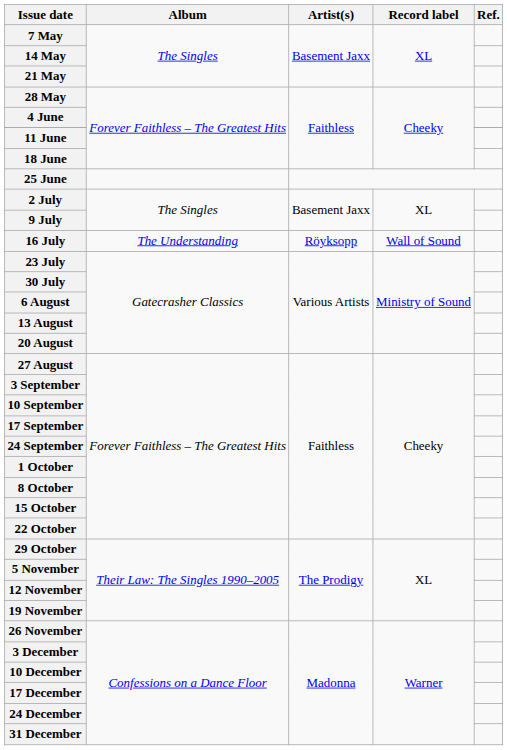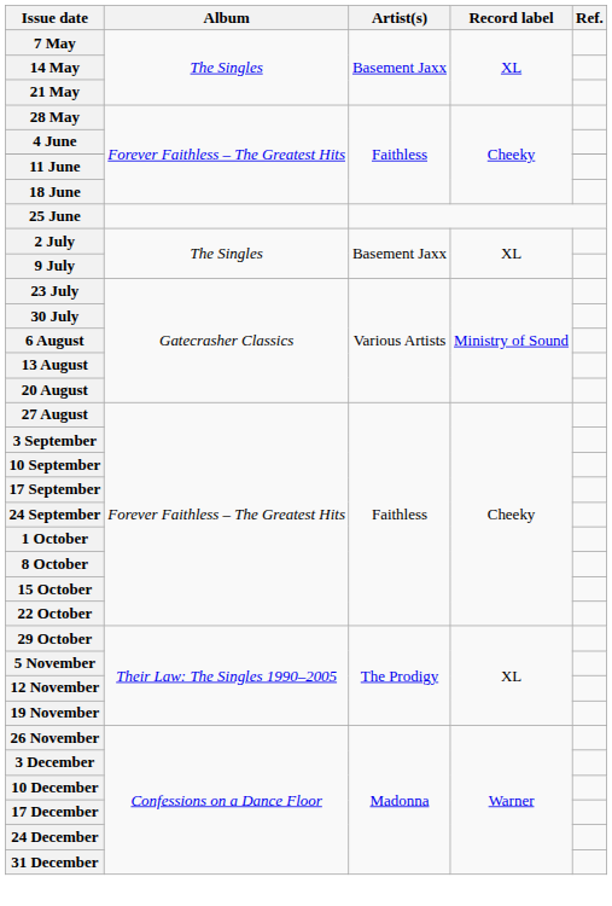- row: 16 July | The Understanding | Röyksopp | Wall of Sound
